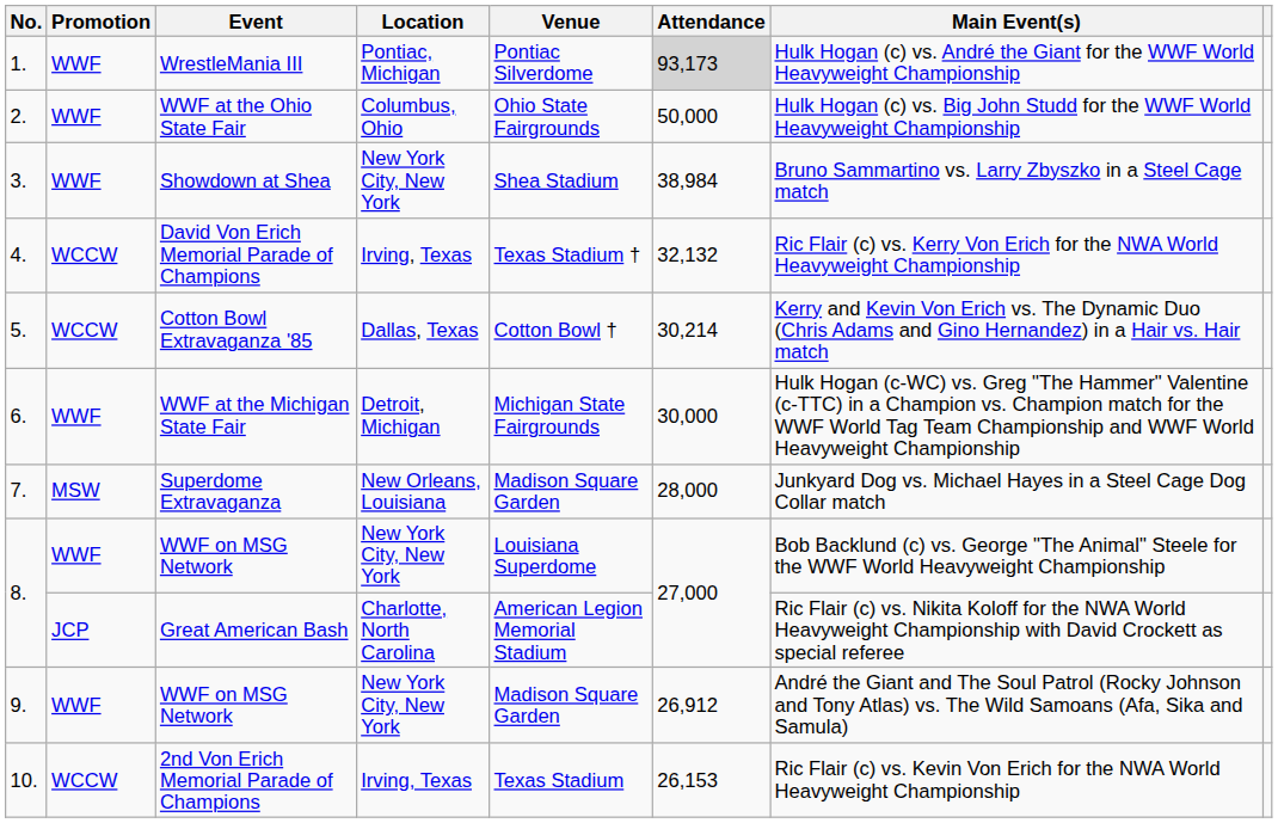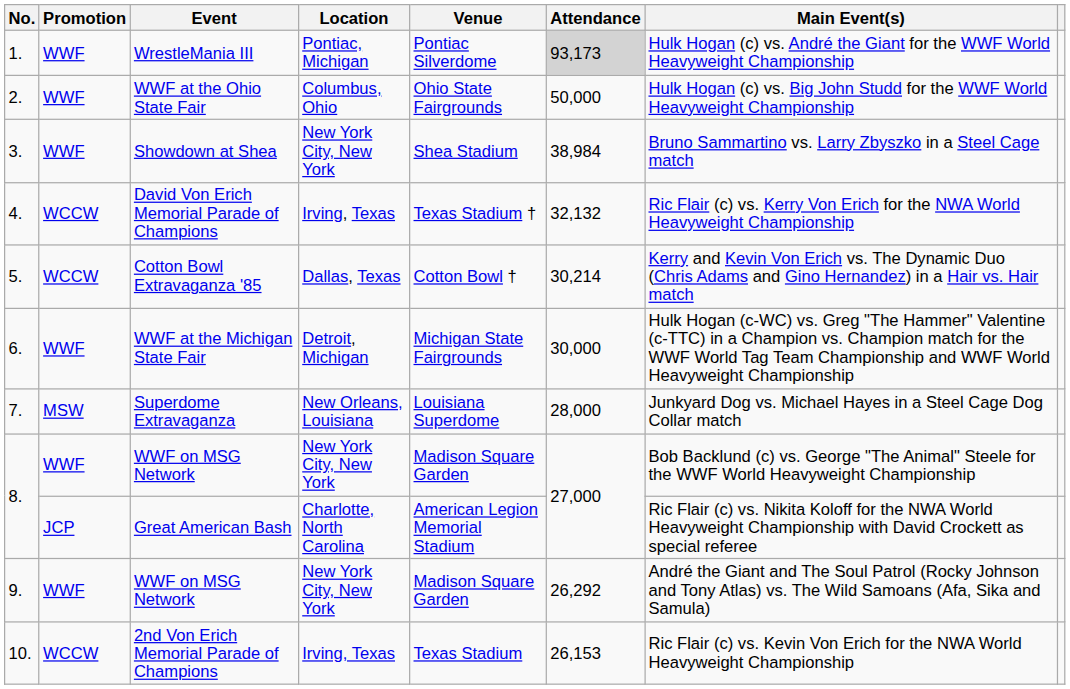Superdome Extravaganza | Venue: Madison Square Garden -> Louisiana Superdome
8. / WWF on MSG Network | Venue: Louisiana Superdome -> Madison Square Garden
9. / WWF on MSG Network | Attendance: 26,912 -> 26,292
